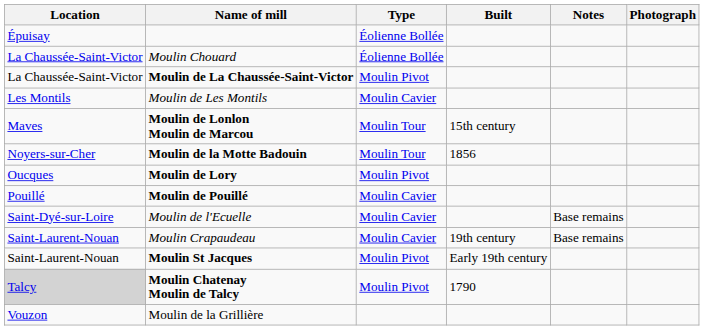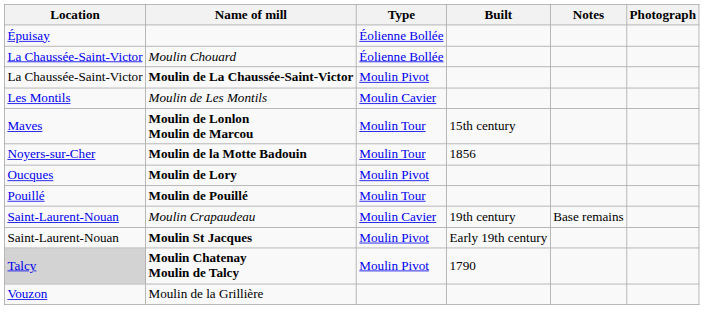Moulin de Pouillé | Type: Moulin Cavier -> Moulin Tour
- row: Saint-Dyé-sur-Loire | Moulin de l'Ecuelle | Moulin Cavier | Base remains
